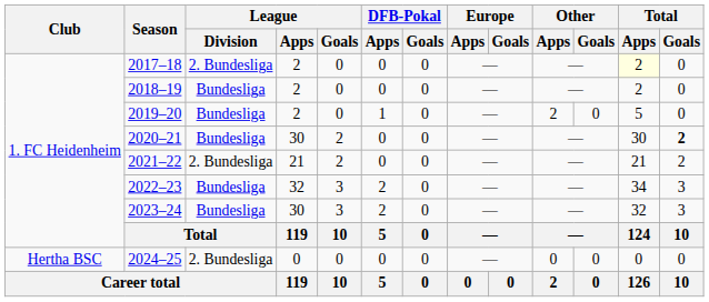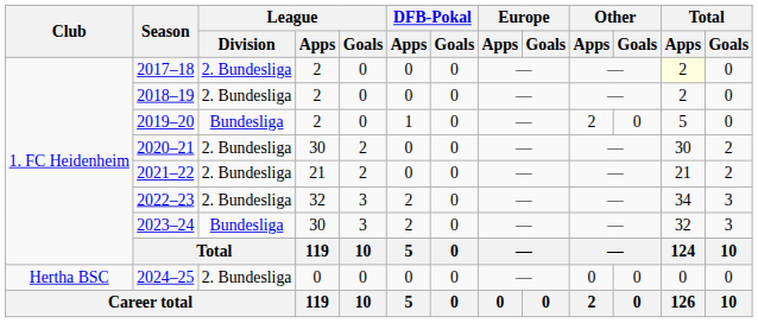2018–19 | League / Division: Bundesliga -> 2. Bundesliga
2020–21 | League / Division: Bundesliga -> 2. Bundesliga
2020–21 | Total / Goals: bold -> normal
2022–23 | League / Division: Bundesliga -> 2. Bundesliga
